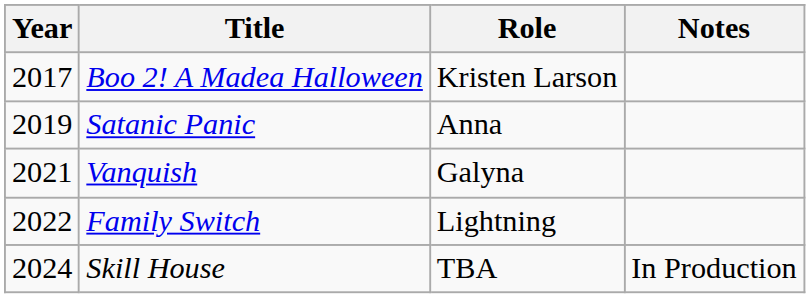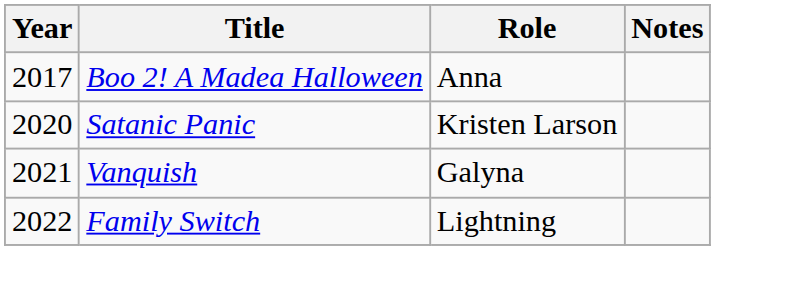Boo 2! A Madea Halloween | Role: Kristen Larson -> Anna
Satanic Panic | Year: 2019 -> 2020
Satanic Panic | Role: Anna -> Kristen Larson
- row: 2024 | Skill House | TBA | In Production
